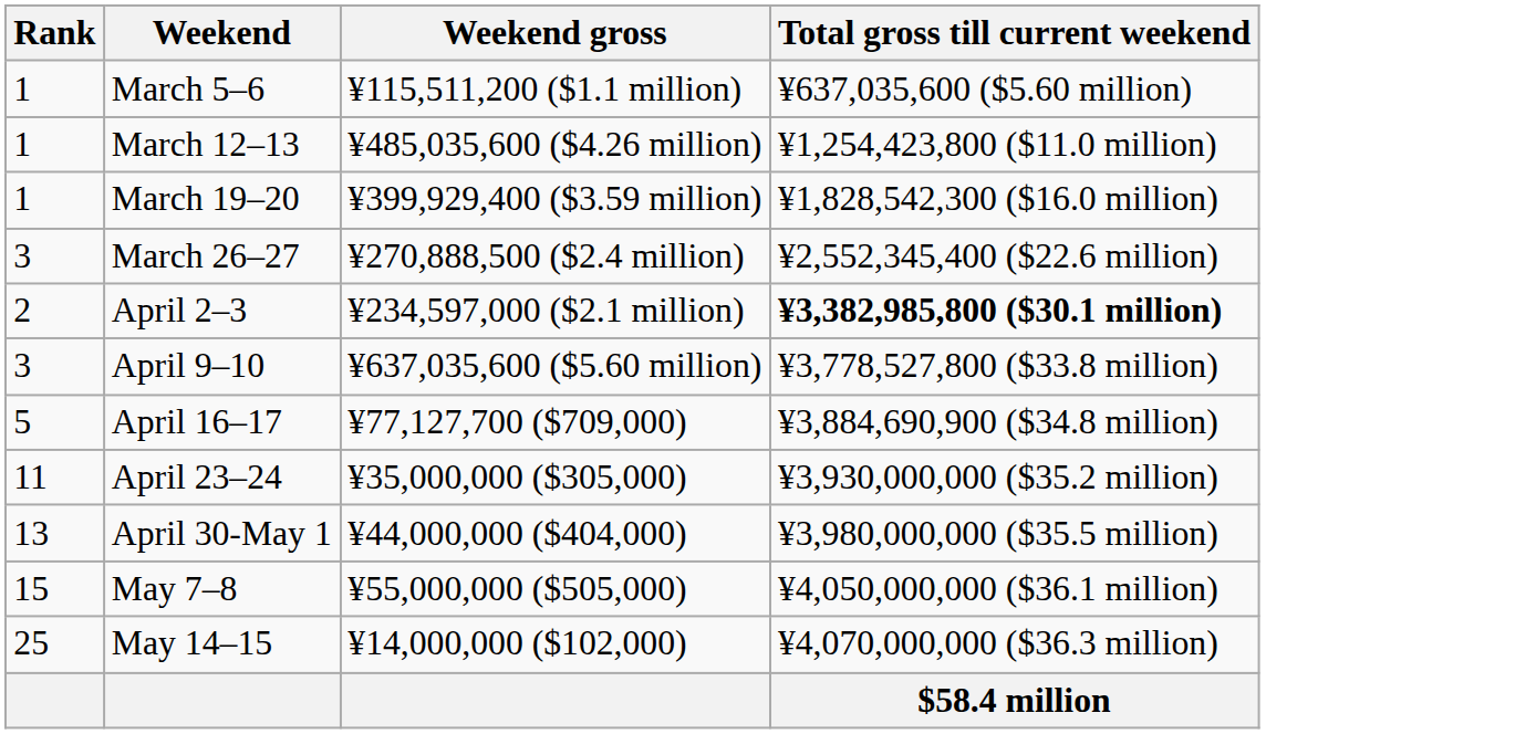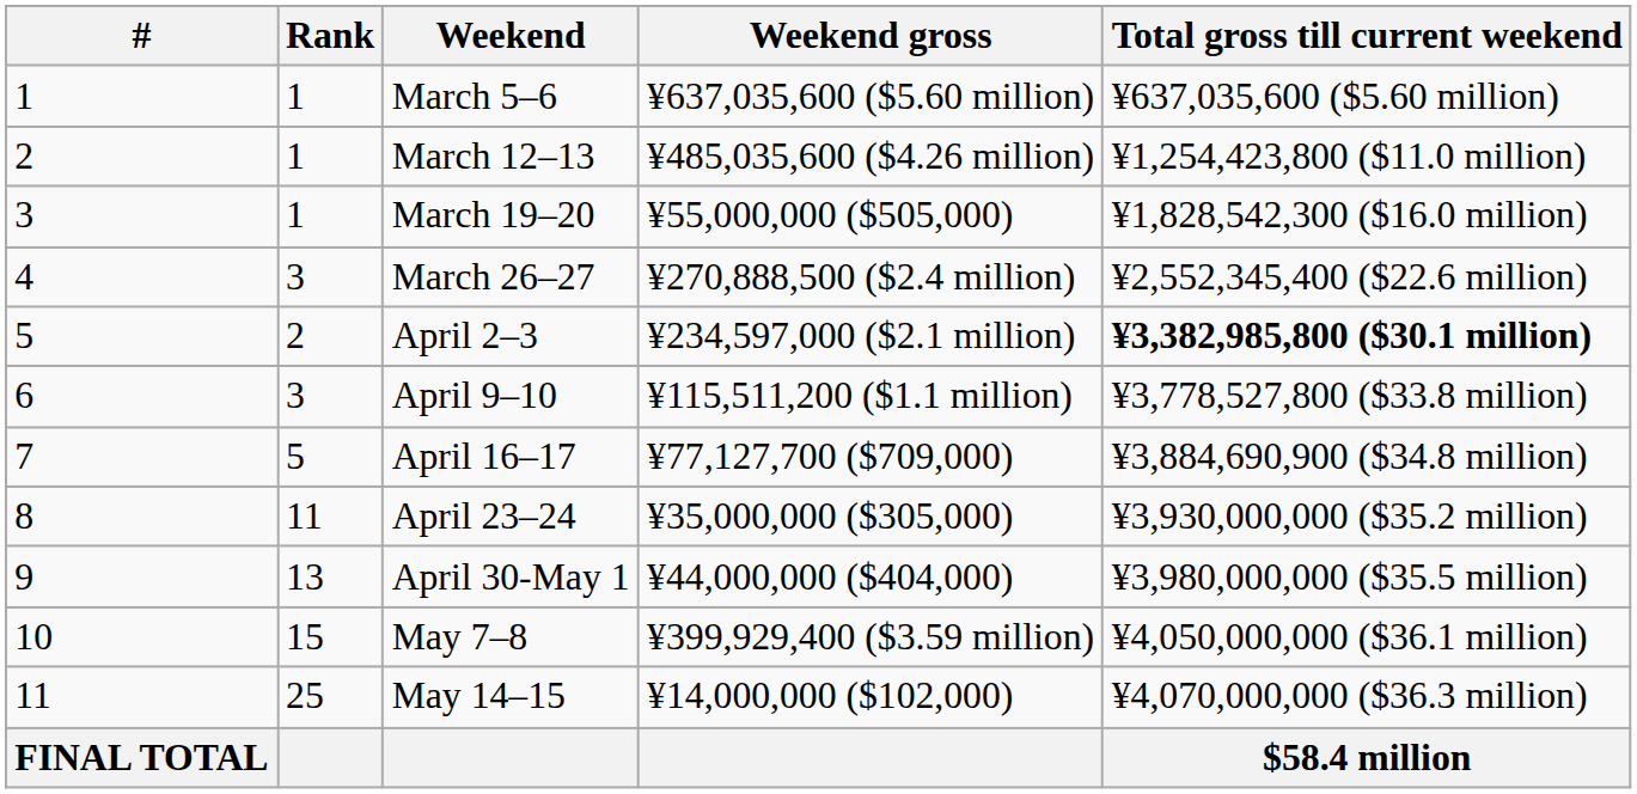+ column: # | 1 | 2 | 3 | 4 | 5 | 6 | 7 | 8 | 9 | 10 | 11 | FINAL TOTAL
March 5–6 | Weekend gross: ¥115,511,200 ($1.1 million) -> ¥637,035,600 ($5.60 million)
March 19–20 | Weekend gross: ¥399,929,400 ($3.59 million) -> ¥55,000,000 ($505,000)
April 9–10 | Weekend gross: ¥637,035,600 ($5.60 million) -> ¥115,511,200 ($1.1 million)
May 7–8 | Weekend gross: ¥55,000,000 ($505,000) -> ¥399,929,400 ($3.59 million)
